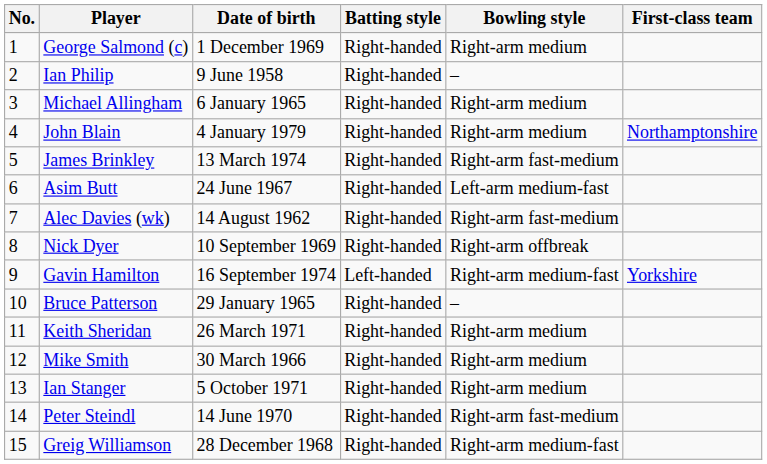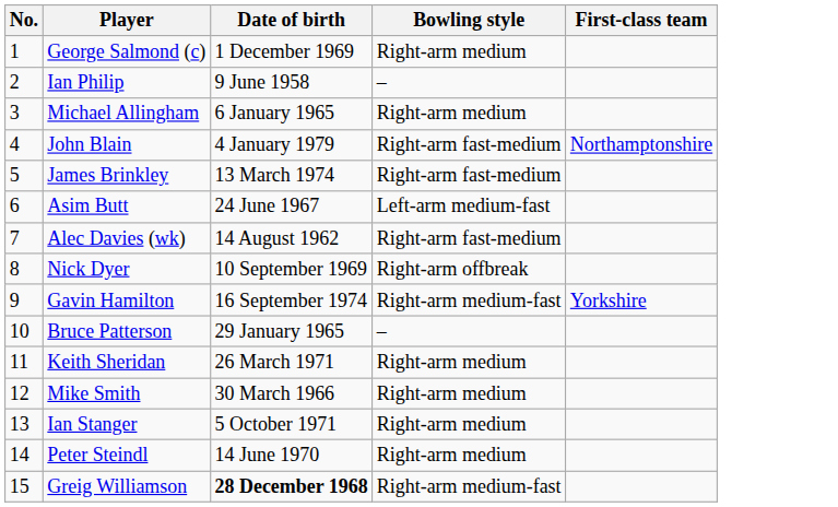- column: Batting style | Right-handed | Right-handed | Right-handed | Right-handed | Right-handed | Right-handed | Right-handed | Right-handed | Left-handed | Right-handed | Right-handed | Right-handed | Right-handed | Right-handed | Right-handed
John Blain | Bowling style: Right-arm medium -> Right-arm fast-medium
Peter Steindl | Bowling style: Right-arm fast-medium -> Right-arm medium
Greig Williamson | Date of birth: normal -> bold
